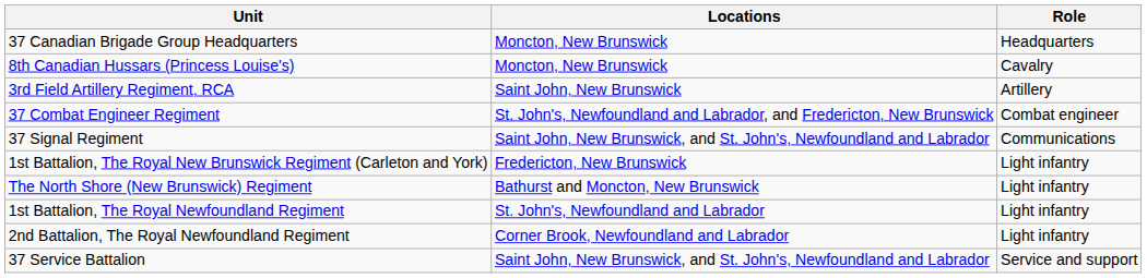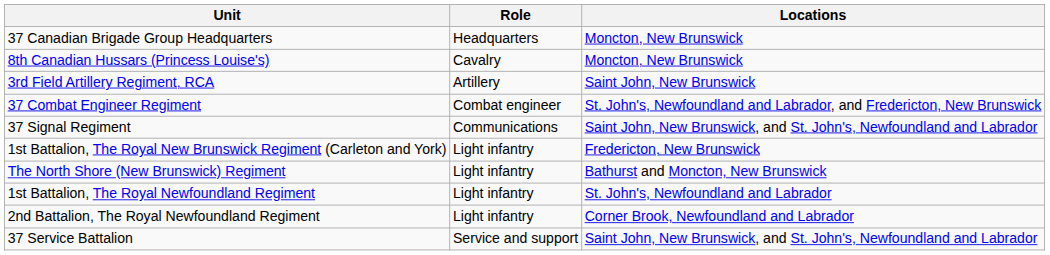columns swapped: Role <-> Locations
